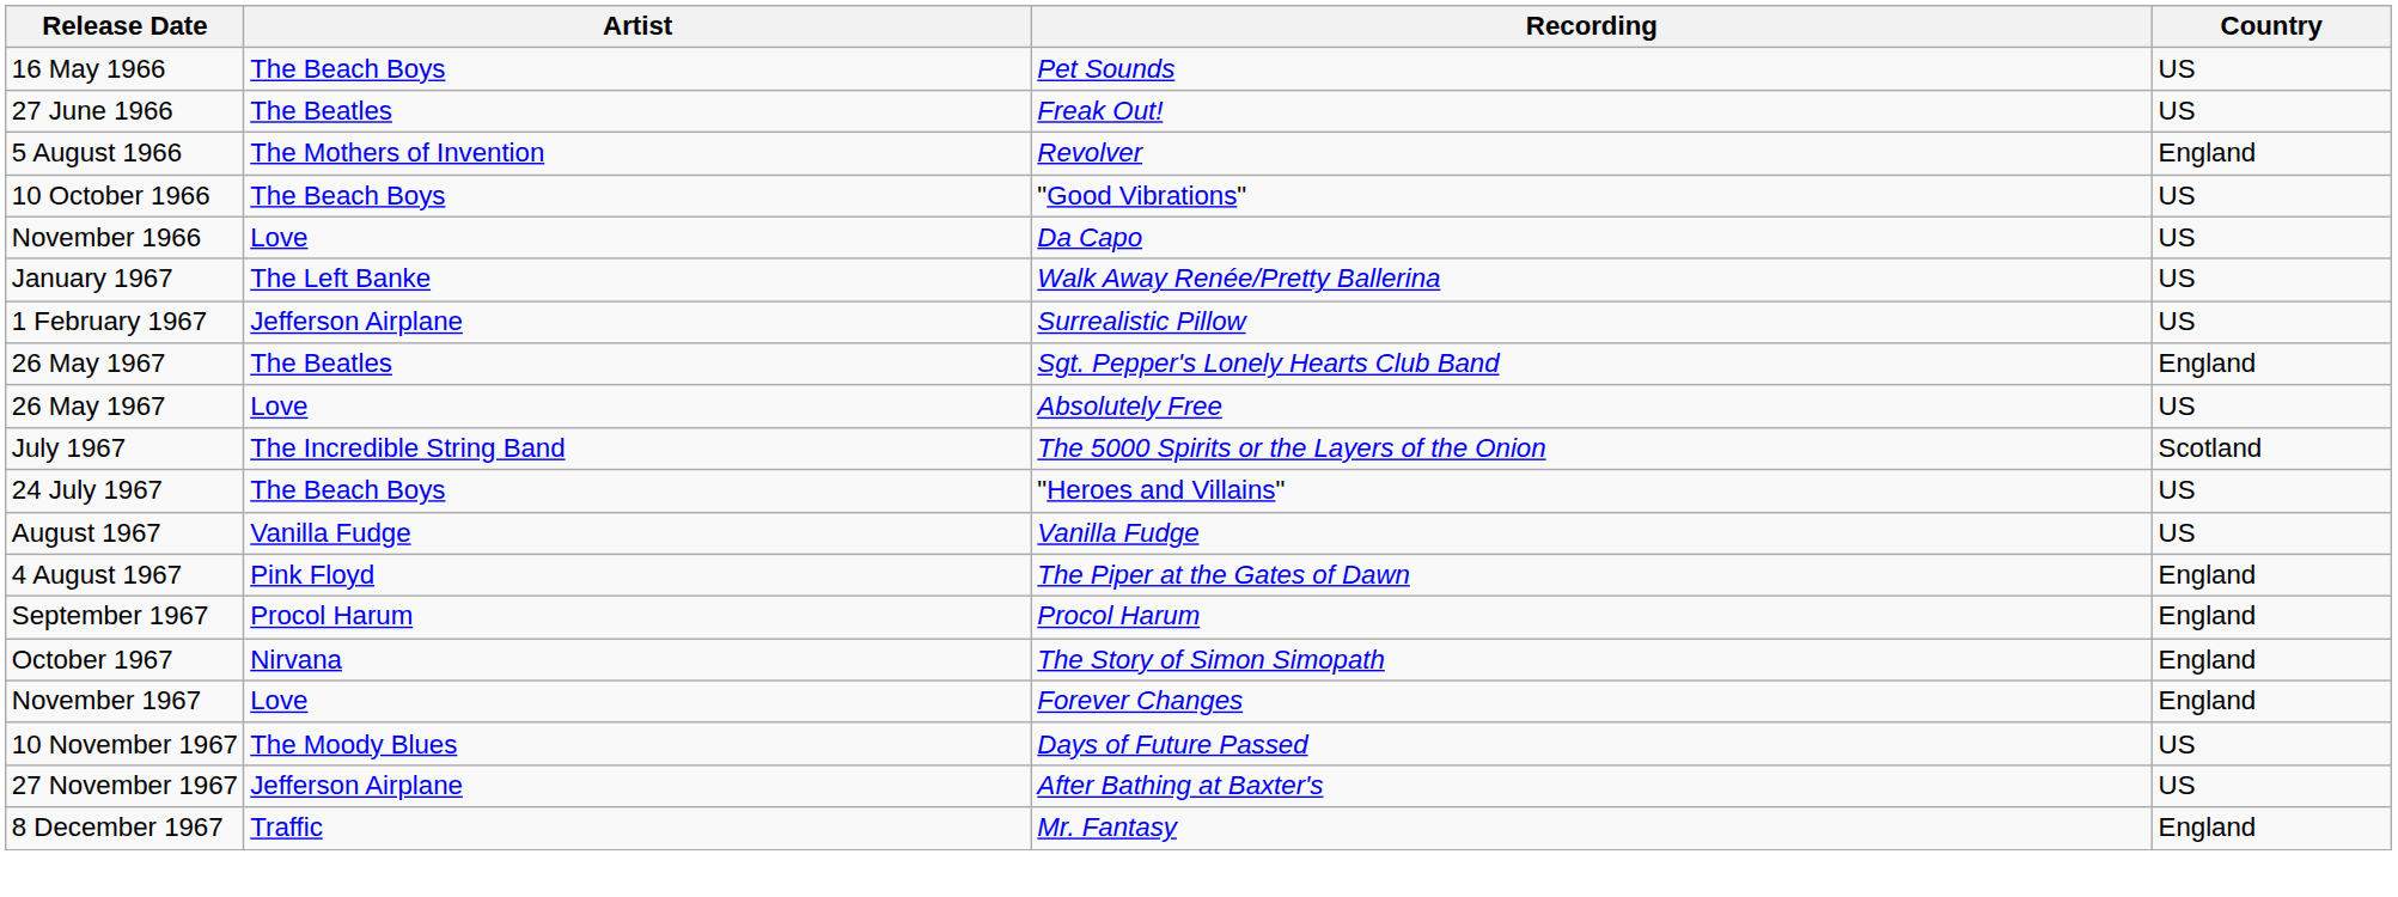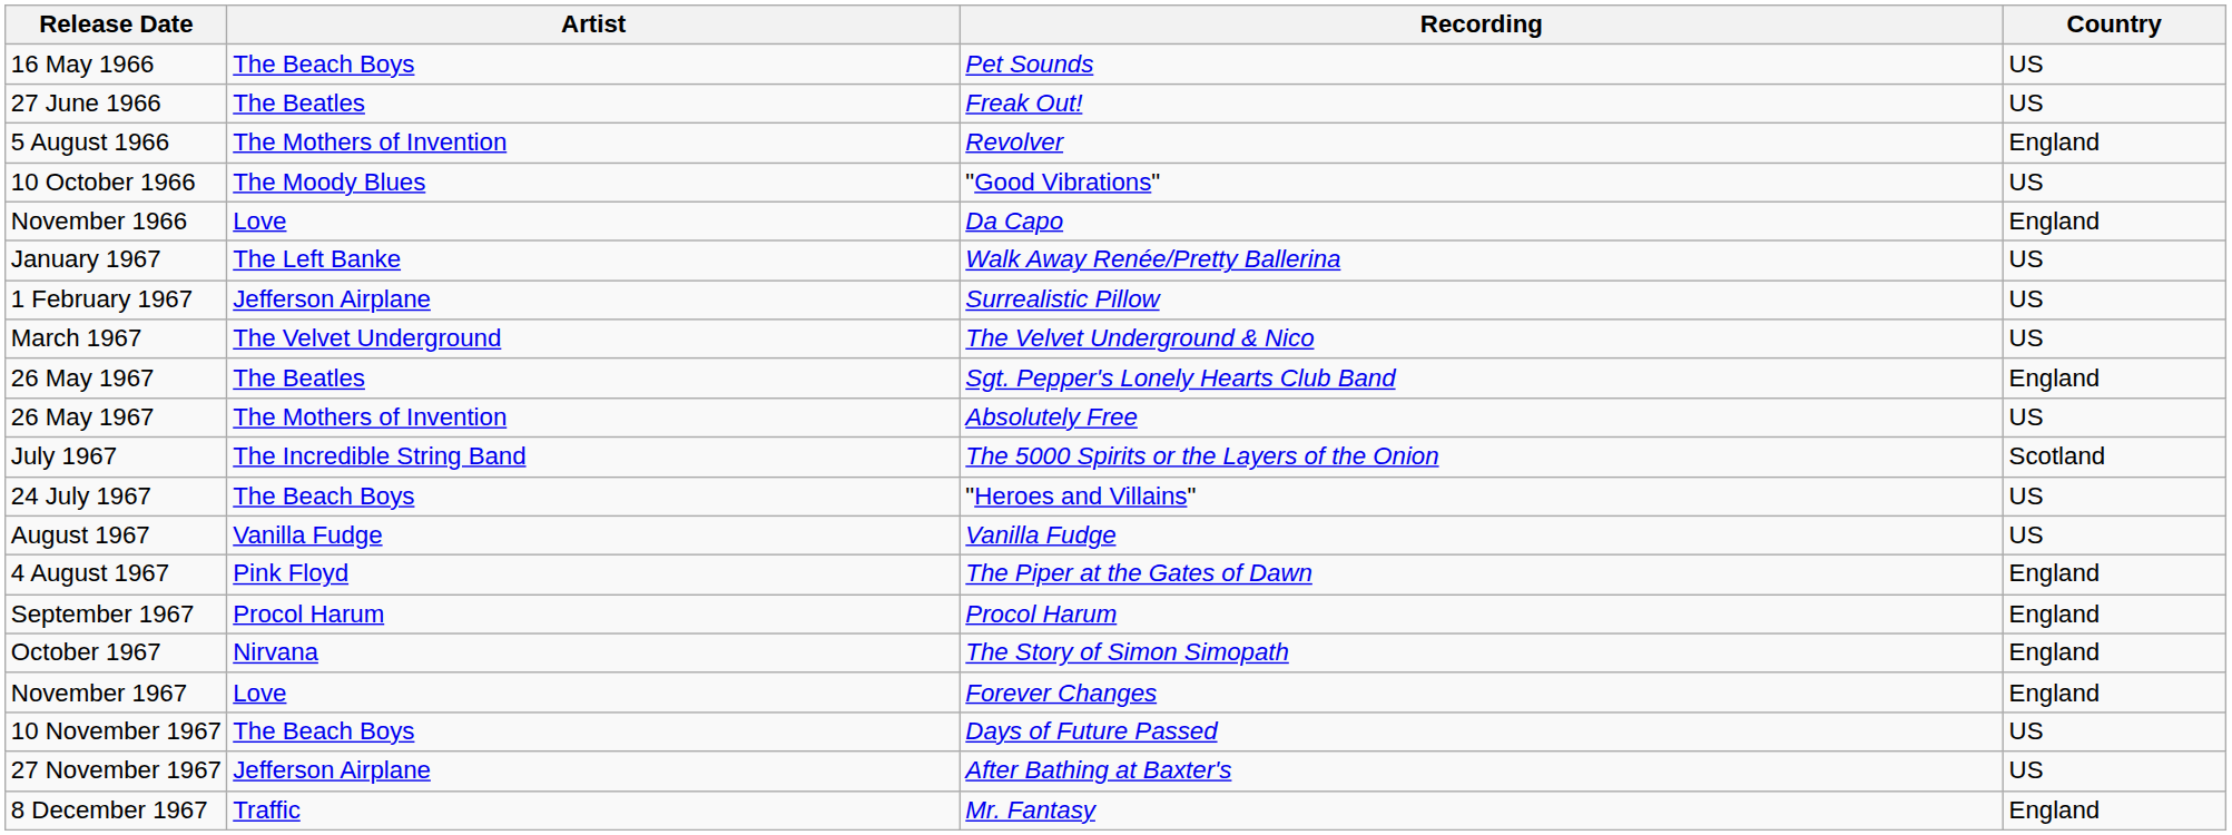"Good Vibrations" | Artist: The Beach Boys -> The Moody Blues
Da Capo | Country: US -> England
+ row: March 1967 | The Velvet Underground | The Velvet Underground & Nico | US
Absolutely Free | Artist: Love -> The Mothers of Invention
Days of Future Passed | Artist: The Moody Blues -> The Beach Boys
